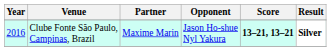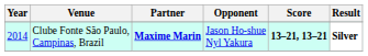Clube Fonte São Paulo, Campinas, Brazil | Year: 2016 -> 2014
Clube Fonte São Paulo, Campinas, Brazil | Partner: normal -> bold
